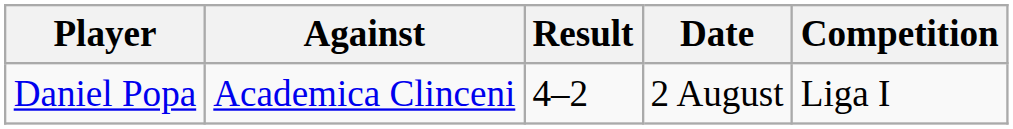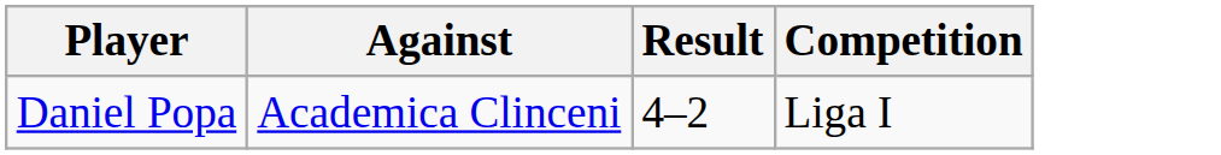- column: Date | 2 August
